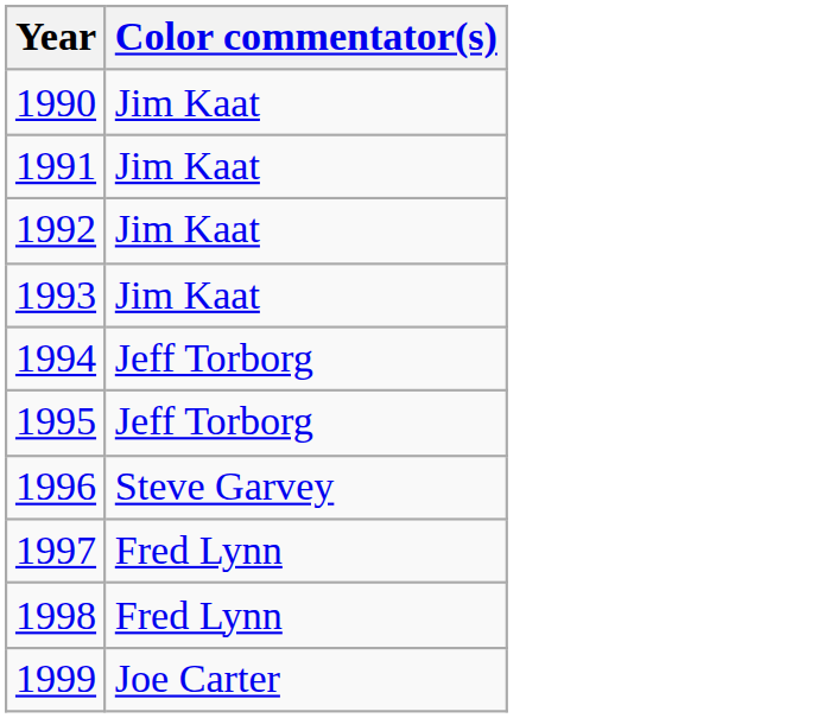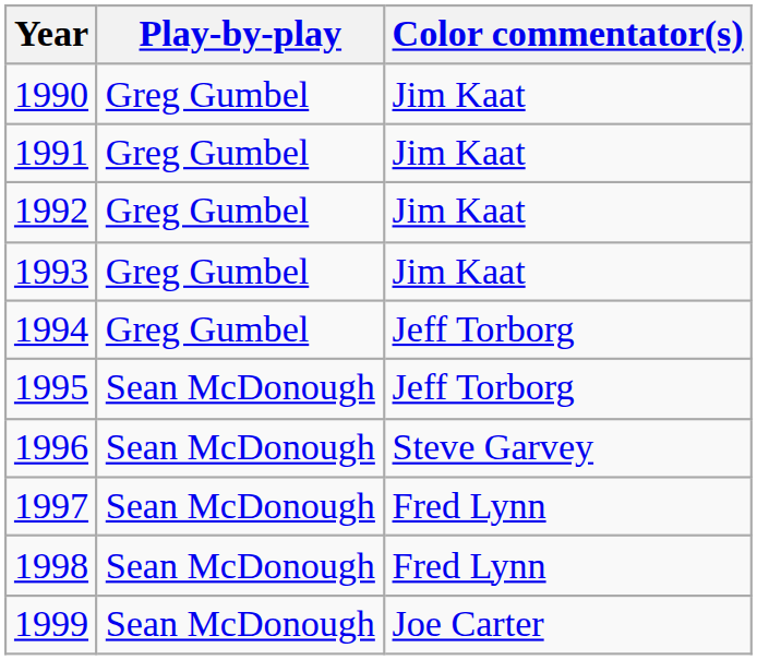+ column: Play-by-play | Greg Gumbel | Greg Gumbel | Greg Gumbel | Greg Gumbel | Greg Gumbel | Sean McDonough | Sean McDonough | Sean McDonough | Sean McDonough | Sean McDonough
